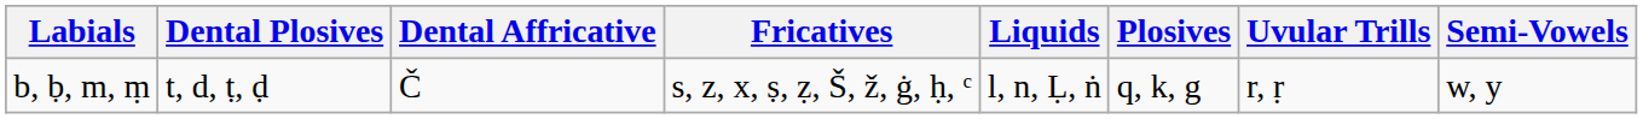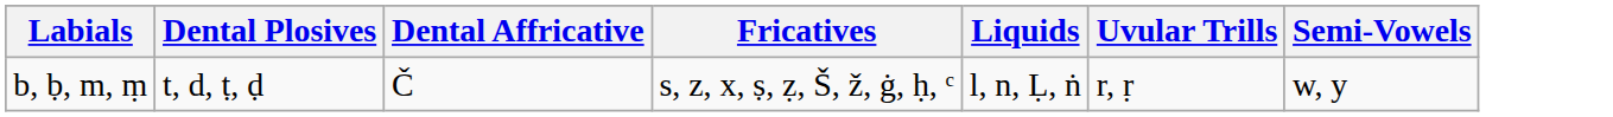- column: Plosives | q, k, g
